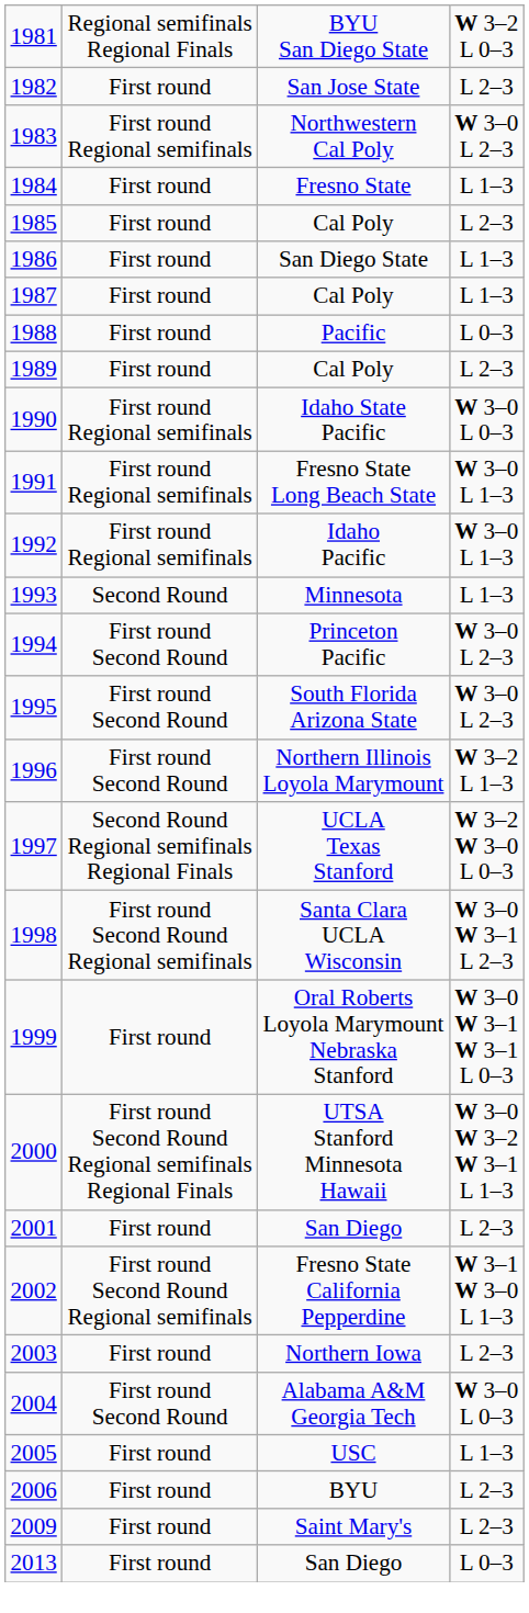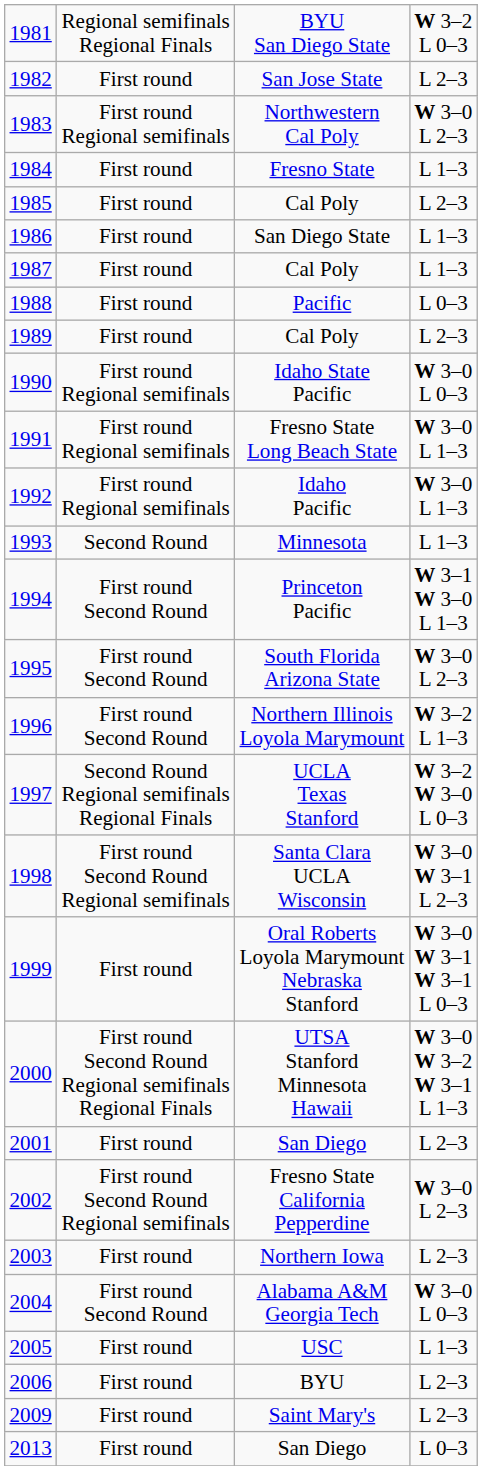1994 | column 4: W 3–0 L 2–3 -> W 3–1 W 3–0 L 1–3
2002 | column 4: W 3–1 W 3–0 L 1–3 -> W 3–0 L 2–3
